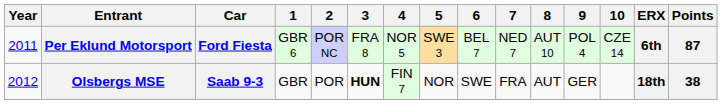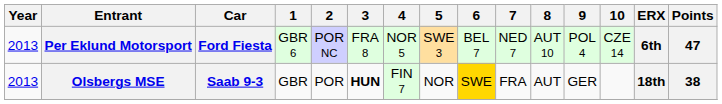Per Eklund Motorsport | Year: 2011 -> 2013
Per Eklund Motorsport | Points: 87 -> 47
Olsbergs MSE | Year: 2012 -> 2013
Olsbergs MSE | 6: no background -> gold background
